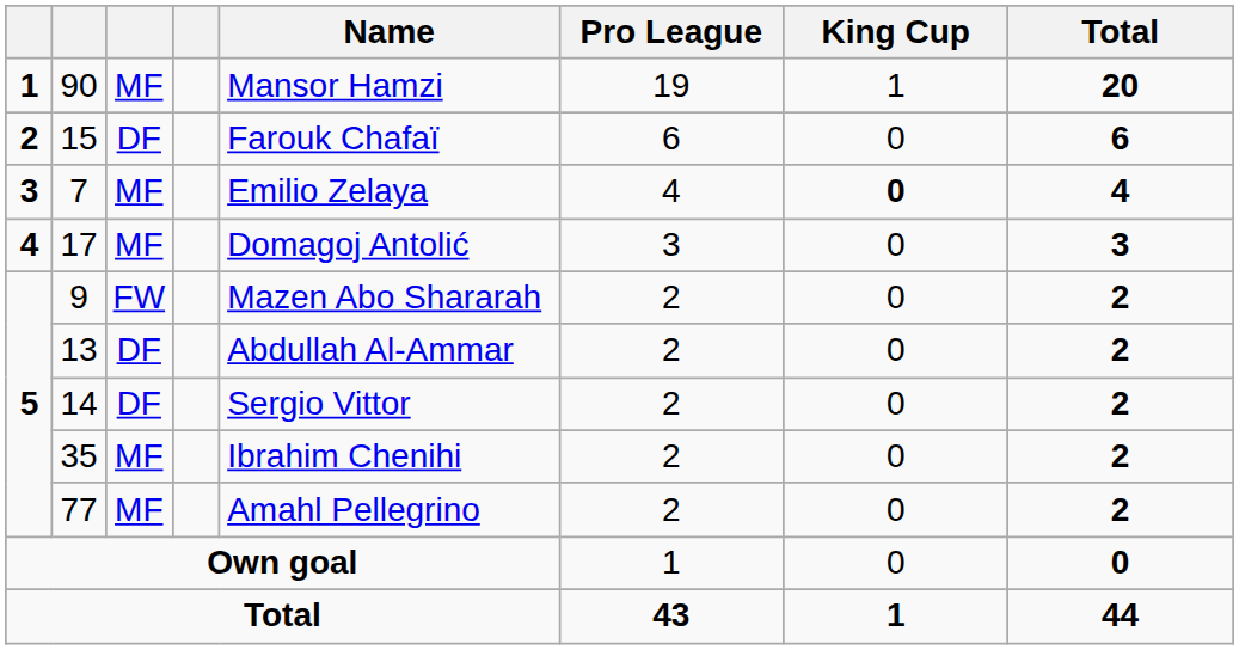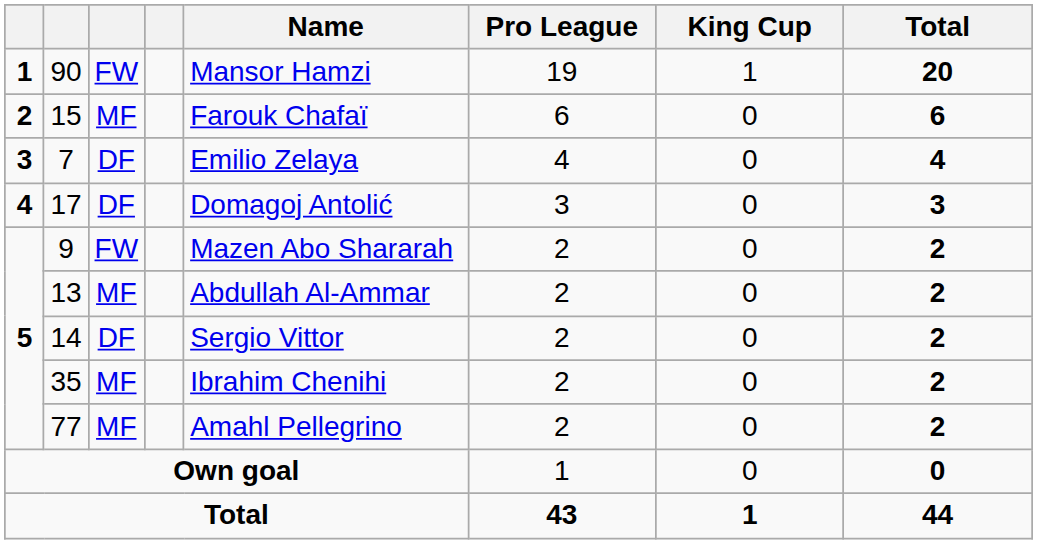90 | column 3: MF -> FW
15 | column 3: DF -> MF
7 | column 3: MF -> DF
7 | King Cup: bold -> normal
17 | column 3: MF -> DF
13 | column 3: DF -> MF
